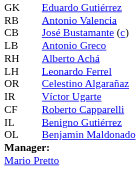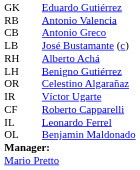CB | column 3: José Bustamante (c) -> Antonio Greco
LB | column 3: Antonio Greco -> José Bustamante (c)
LH | column 3: Leonardo Ferrel -> Benigno Gutiérrez
IL | column 3: Benigno Gutiérrez -> Leonardo Ferrel
